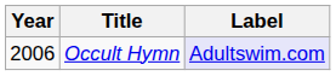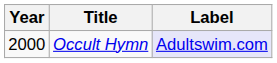Occult Hymn | Year: 2006 -> 2000
